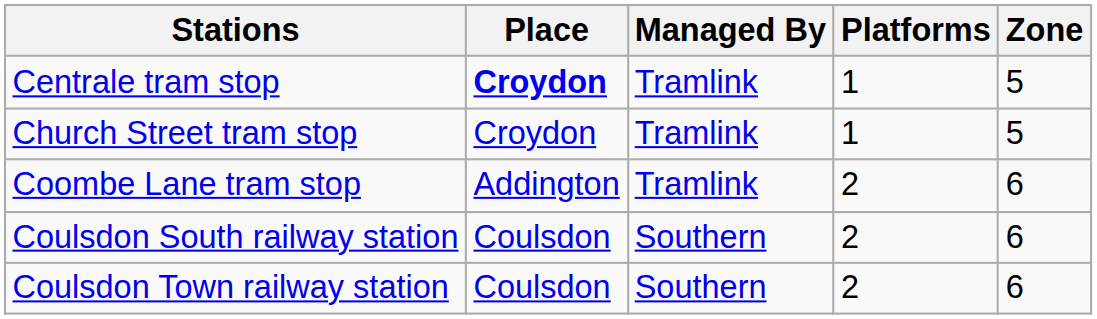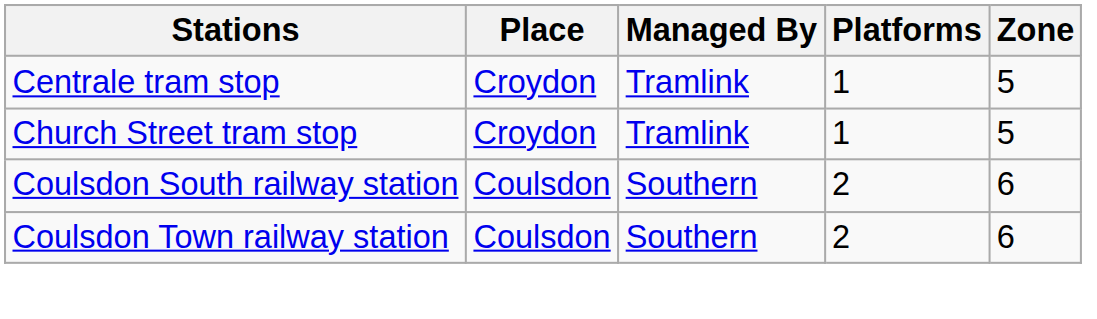Centrale tram stop | Place: bold -> normal
- row: Coombe Lane tram stop | Addington | Tramlink | 2 | 6
